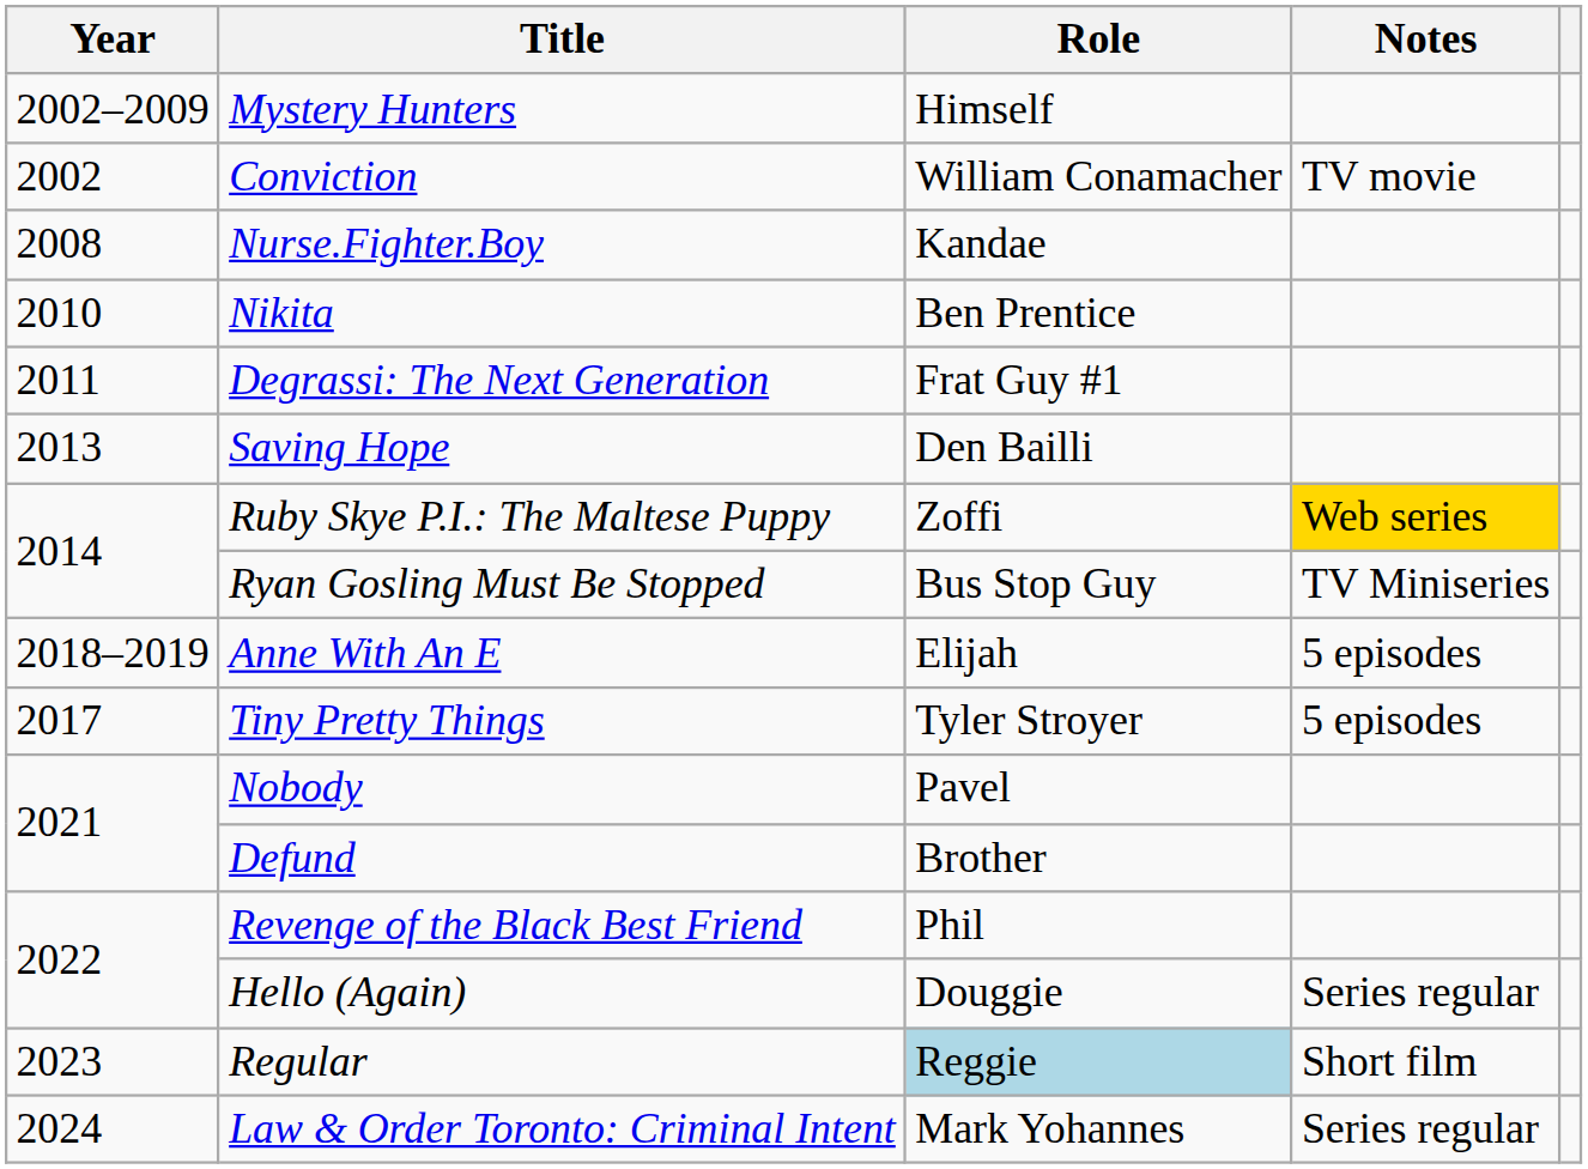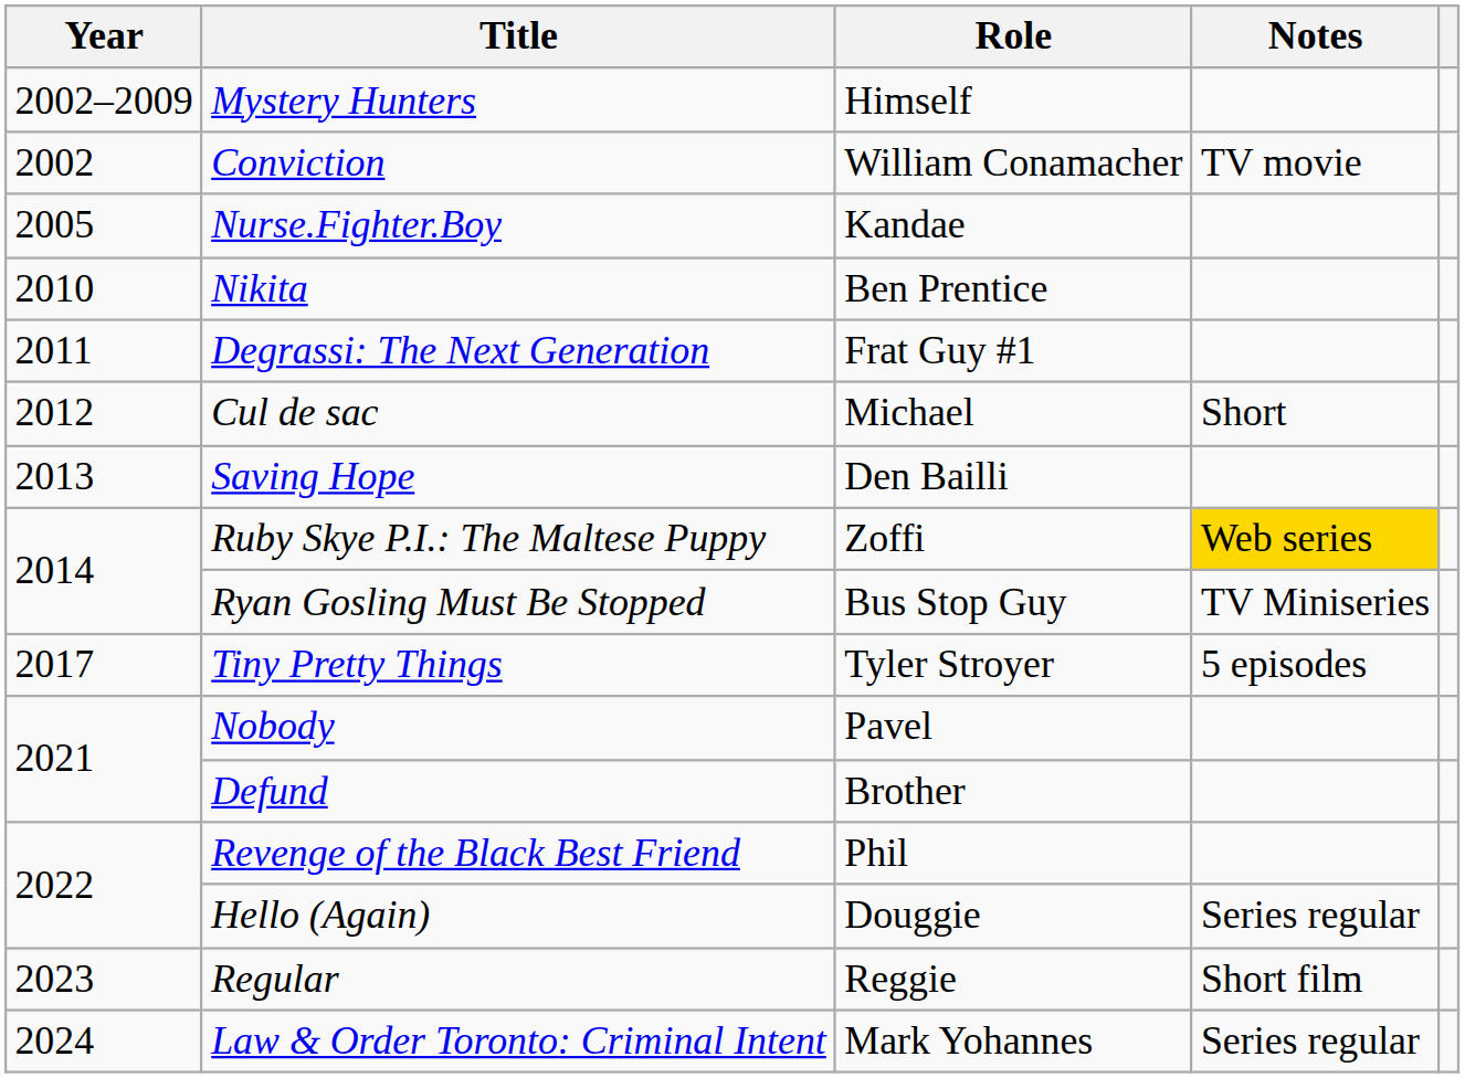Nurse.Fighter.Boy | Year: 2008 -> 2005
+ row: 2012 | Cul de sac | Michael | Short
- row: 2018–2019 | Anne With An E | Elijah | 5 episodes
Regular | Role: lightblue background -> no background
